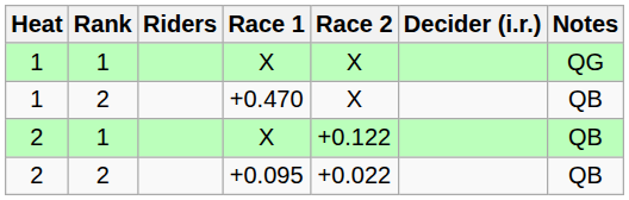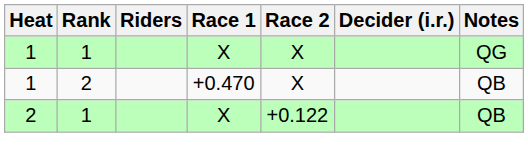- row: 2 | 2 | +0.095 | +0.022 | QB
